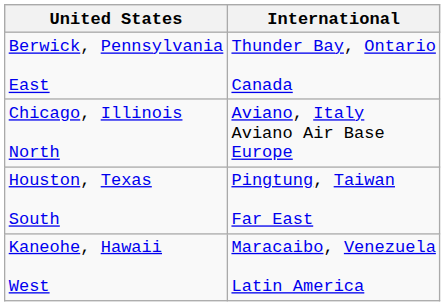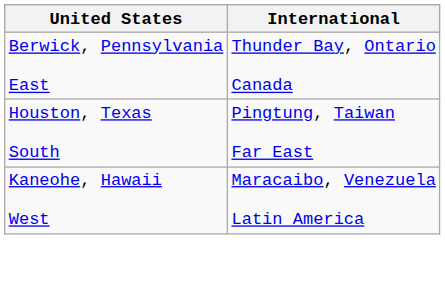- row: Chicago, Illinois North | Aviano, Italy Aviano Air Base Europe
